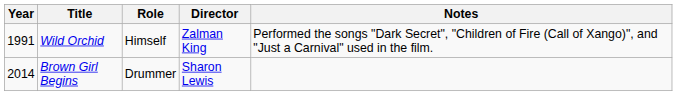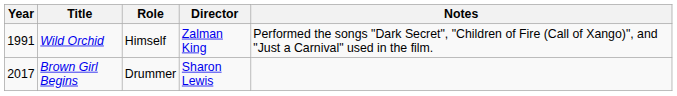Brown Girl Begins | Year: 2014 -> 2017
